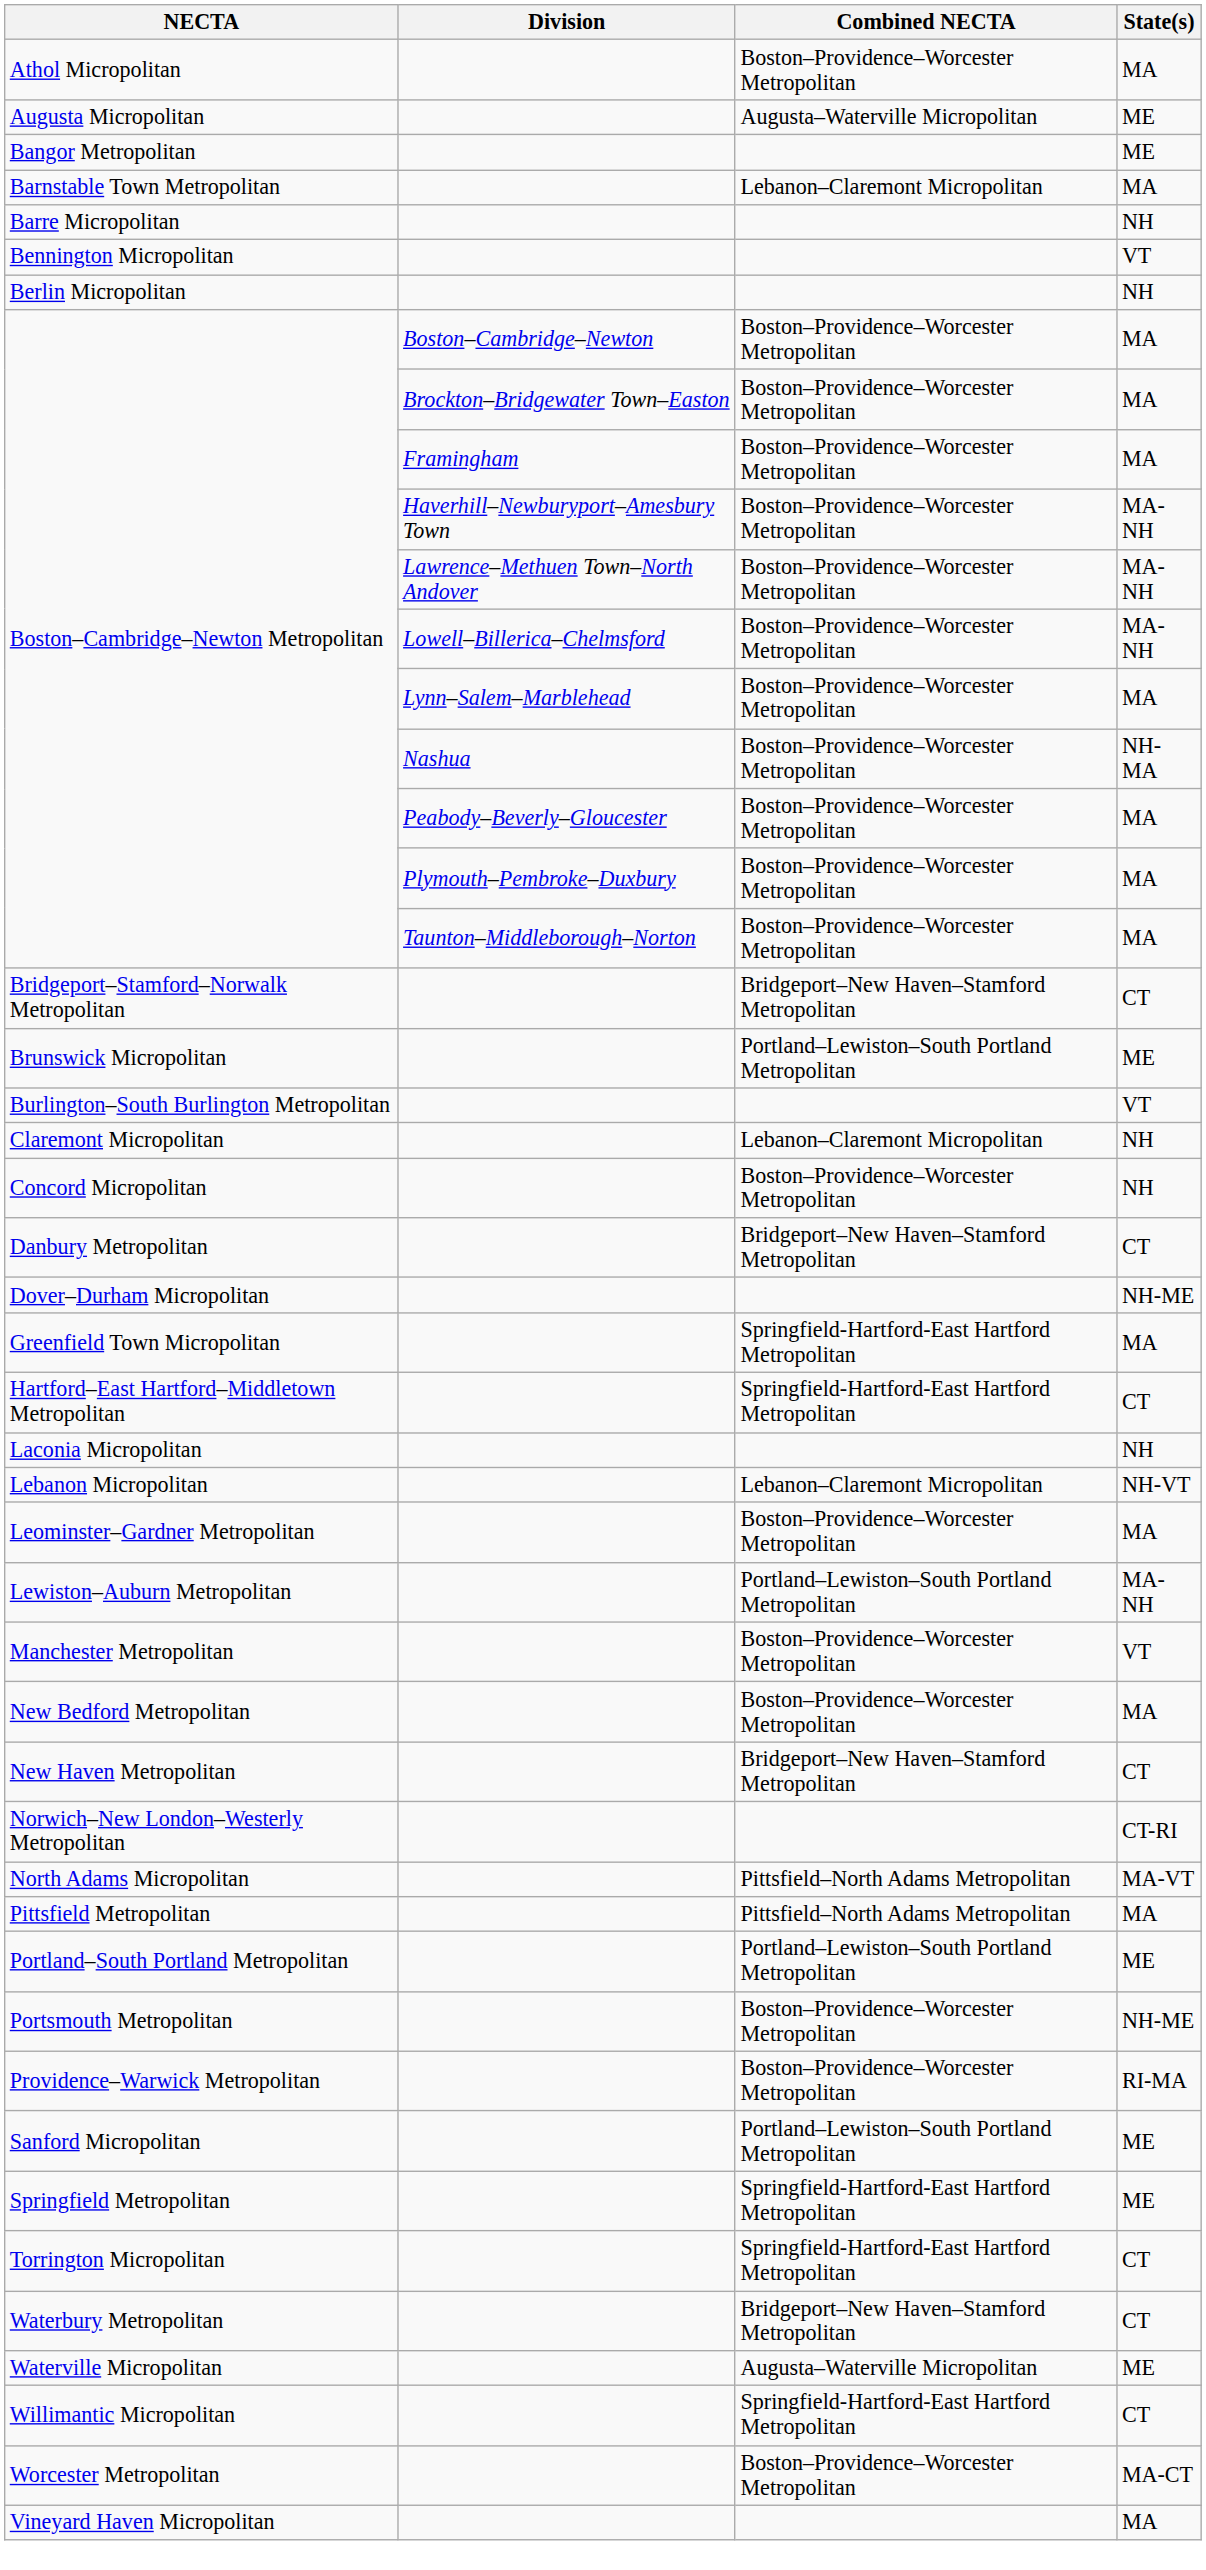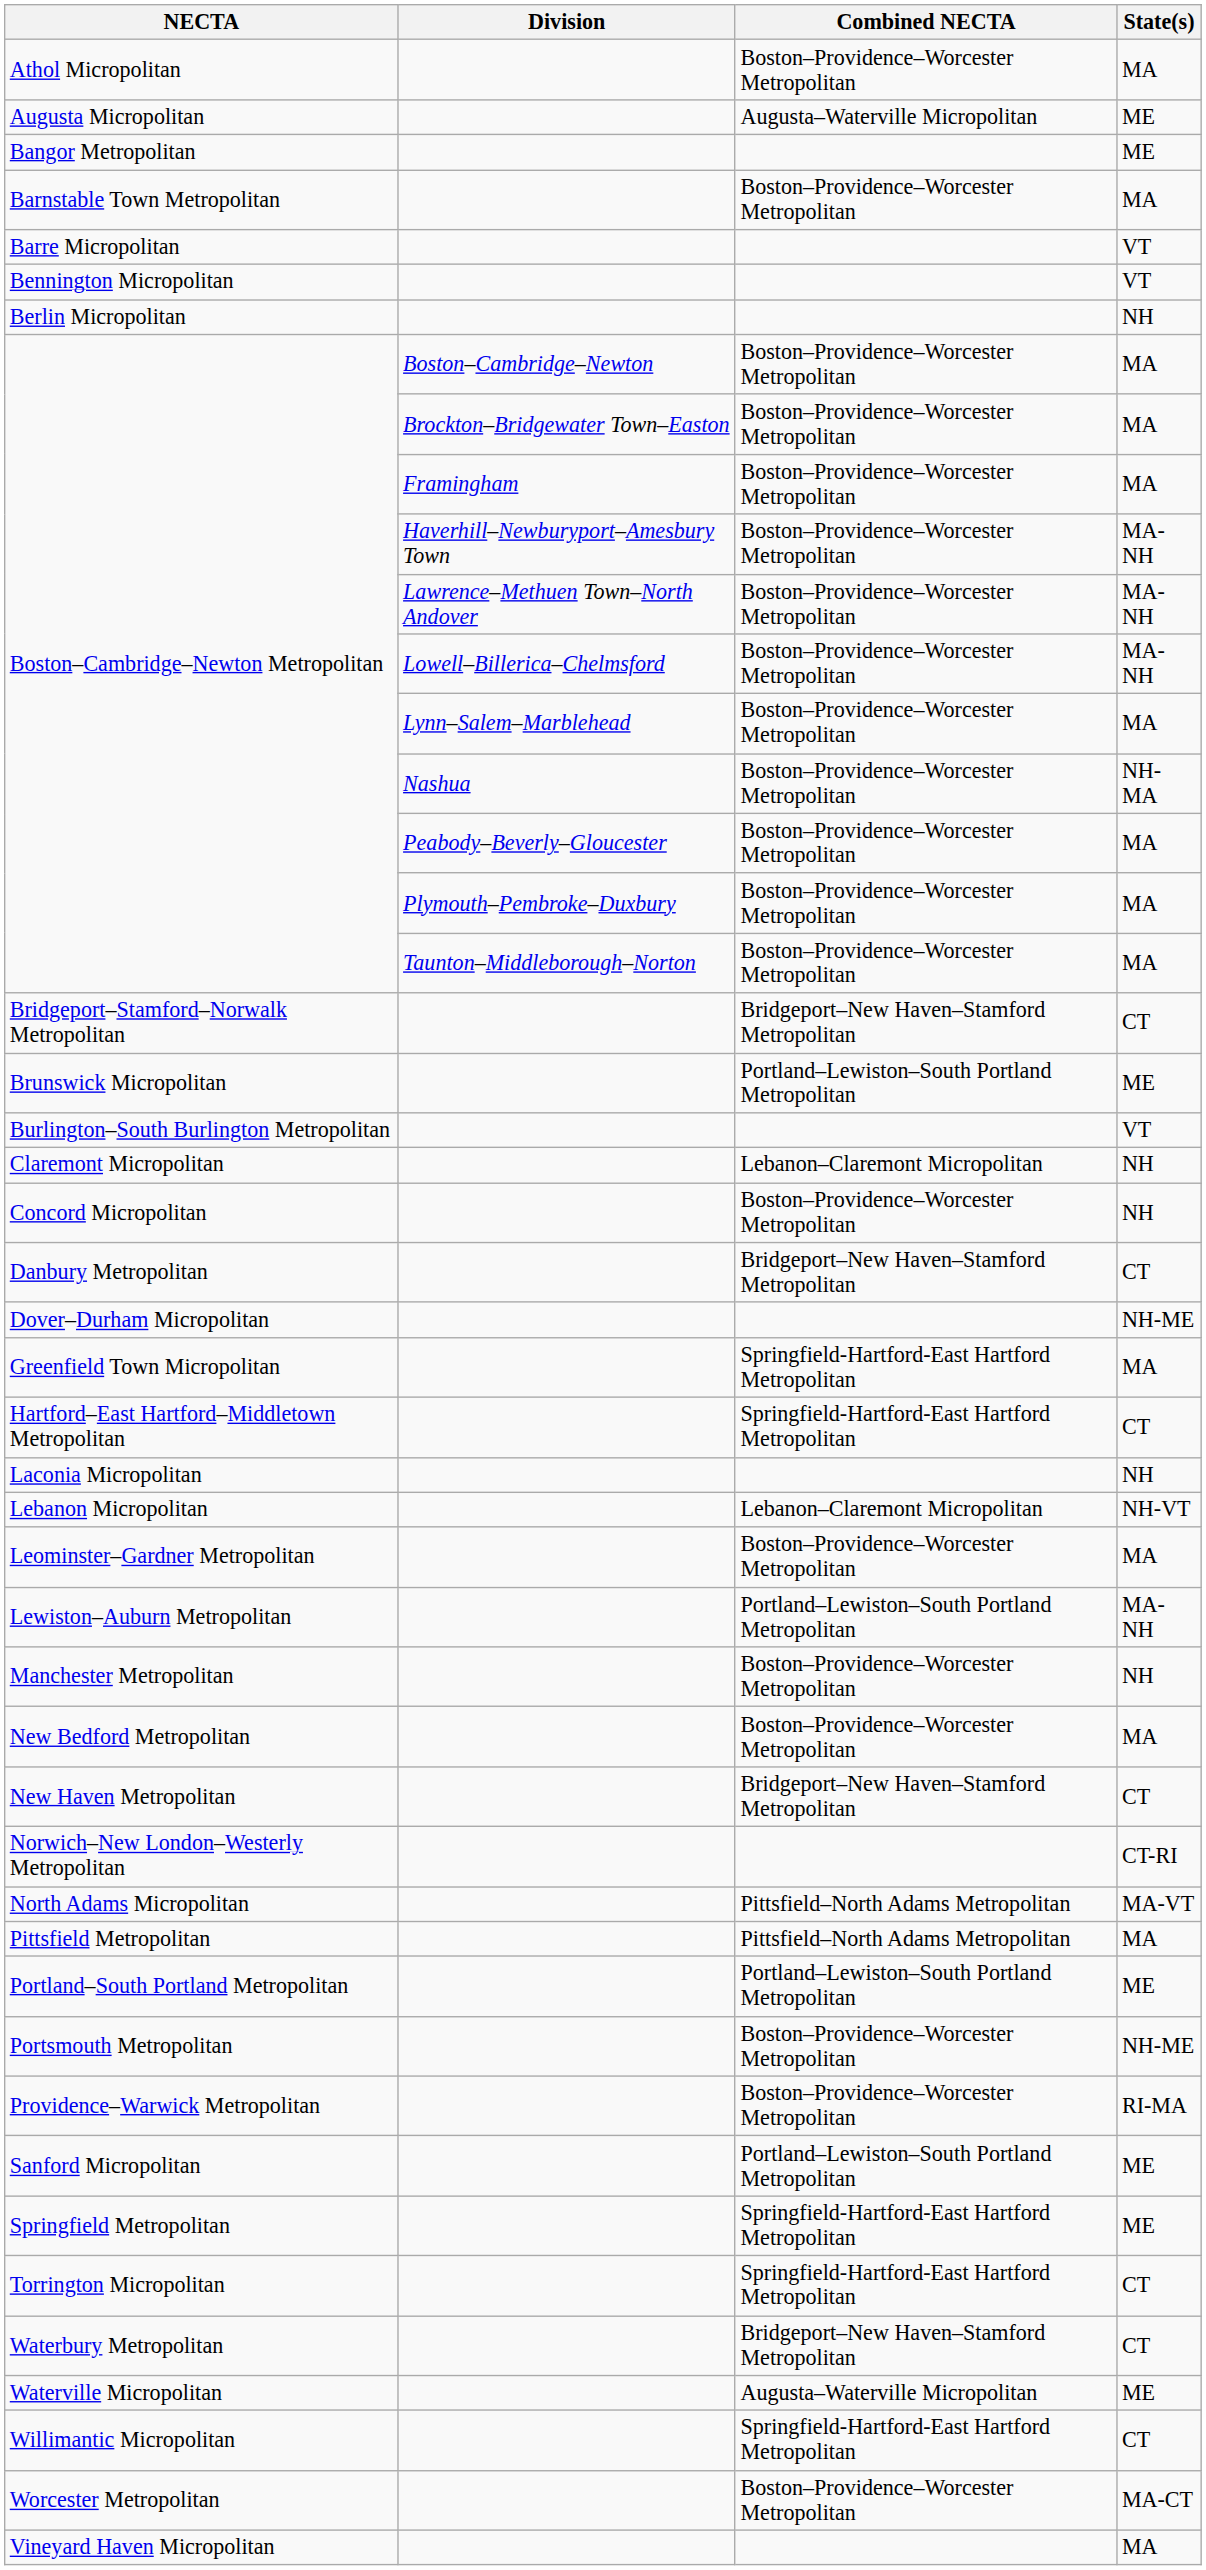Barnstable Town Metropolitan | Combined NECTA: Lebanon–Claremont Micropolitan -> Boston–Providence–Worcester Metropolitan
Barre Micropolitan | State(s): NH -> VT
Manchester Metropolitan | State(s): VT -> NH
